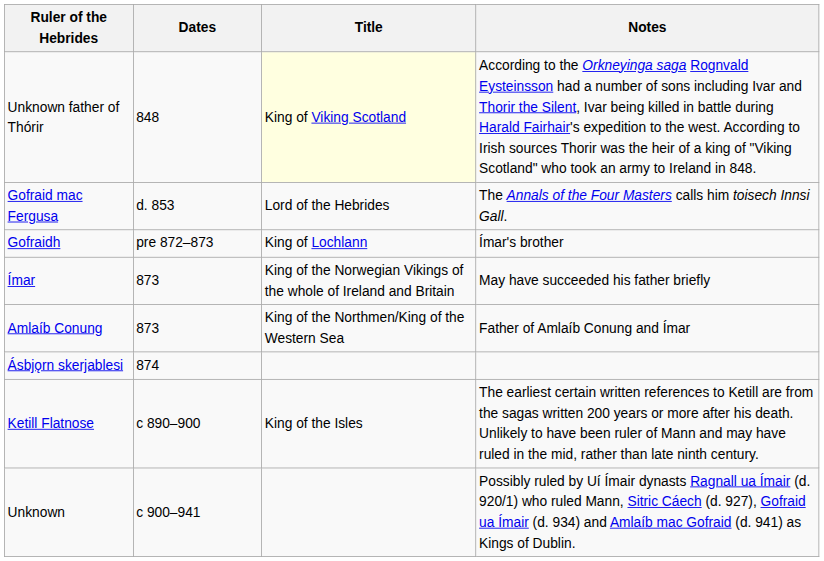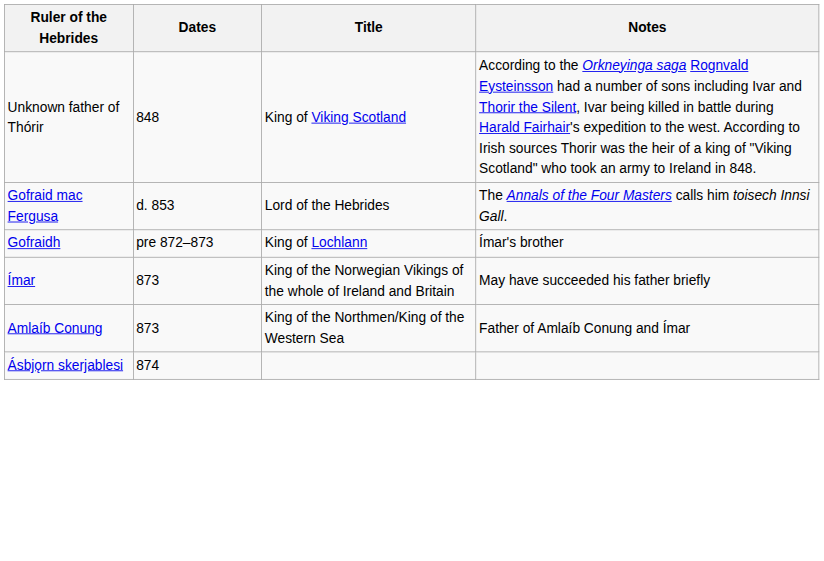Unknown father of Thórir | Title: lightyellow background -> no background
- row: Ketill Flatnose | c 890–900 | King of the Isles | The earliest certain written references to Ketill are from the sagas written 200 years or more after his death. Unlikely to have been ruler of Mann and may have ruled in the mid, rather than late ninth century.
- row: Unknown | c 900–941 | Possibly ruled by Uí Ímair dynasts Ragnall ua Ímair (d. 920/1) who ruled Mann, Sitric Cáech (d. 927), Gofraid ua Ímair (d. 934) and Amlaíb mac Gofraid (d. 941) as Kings of Dublin.
